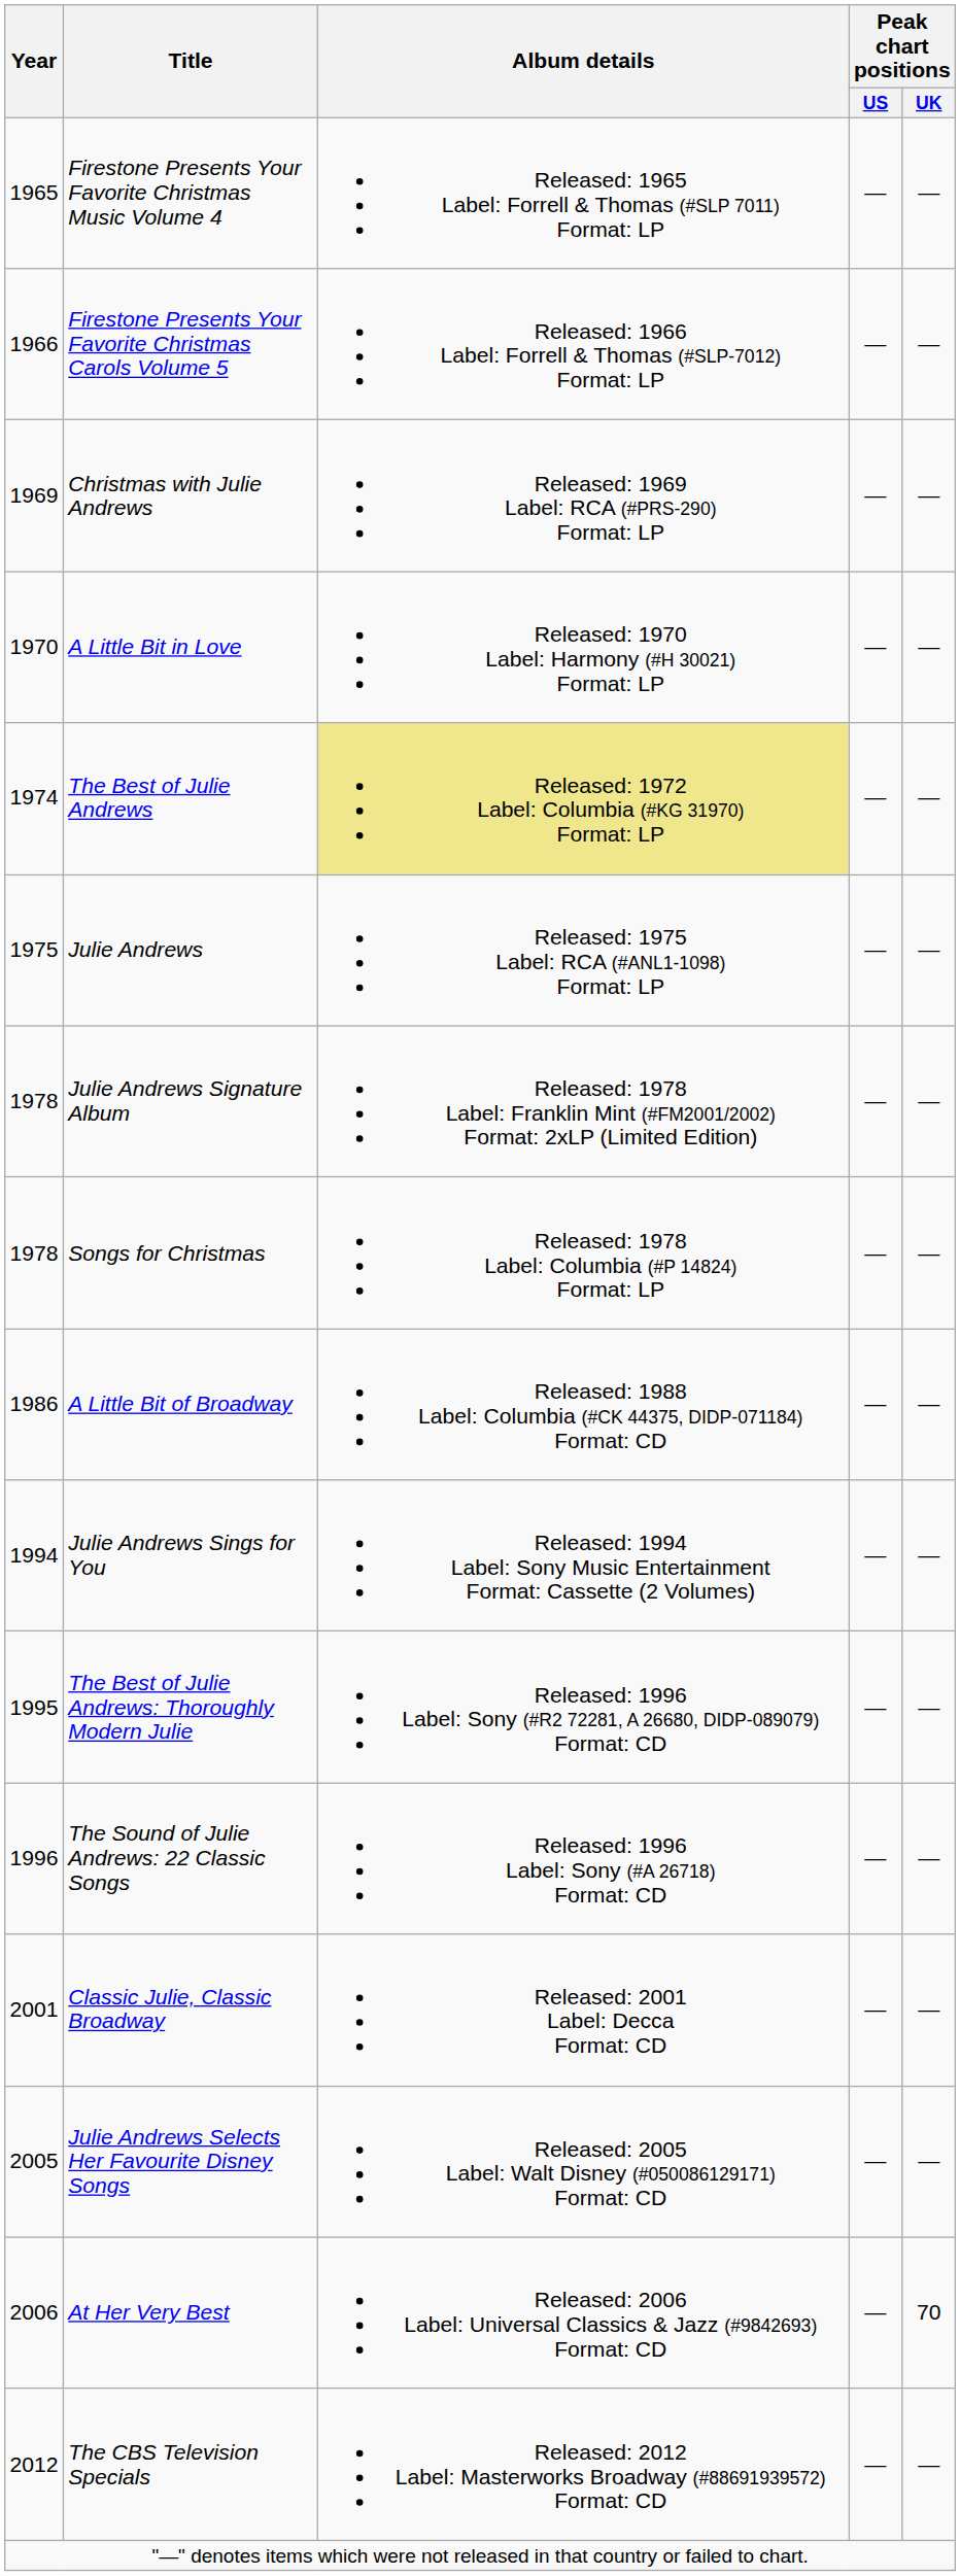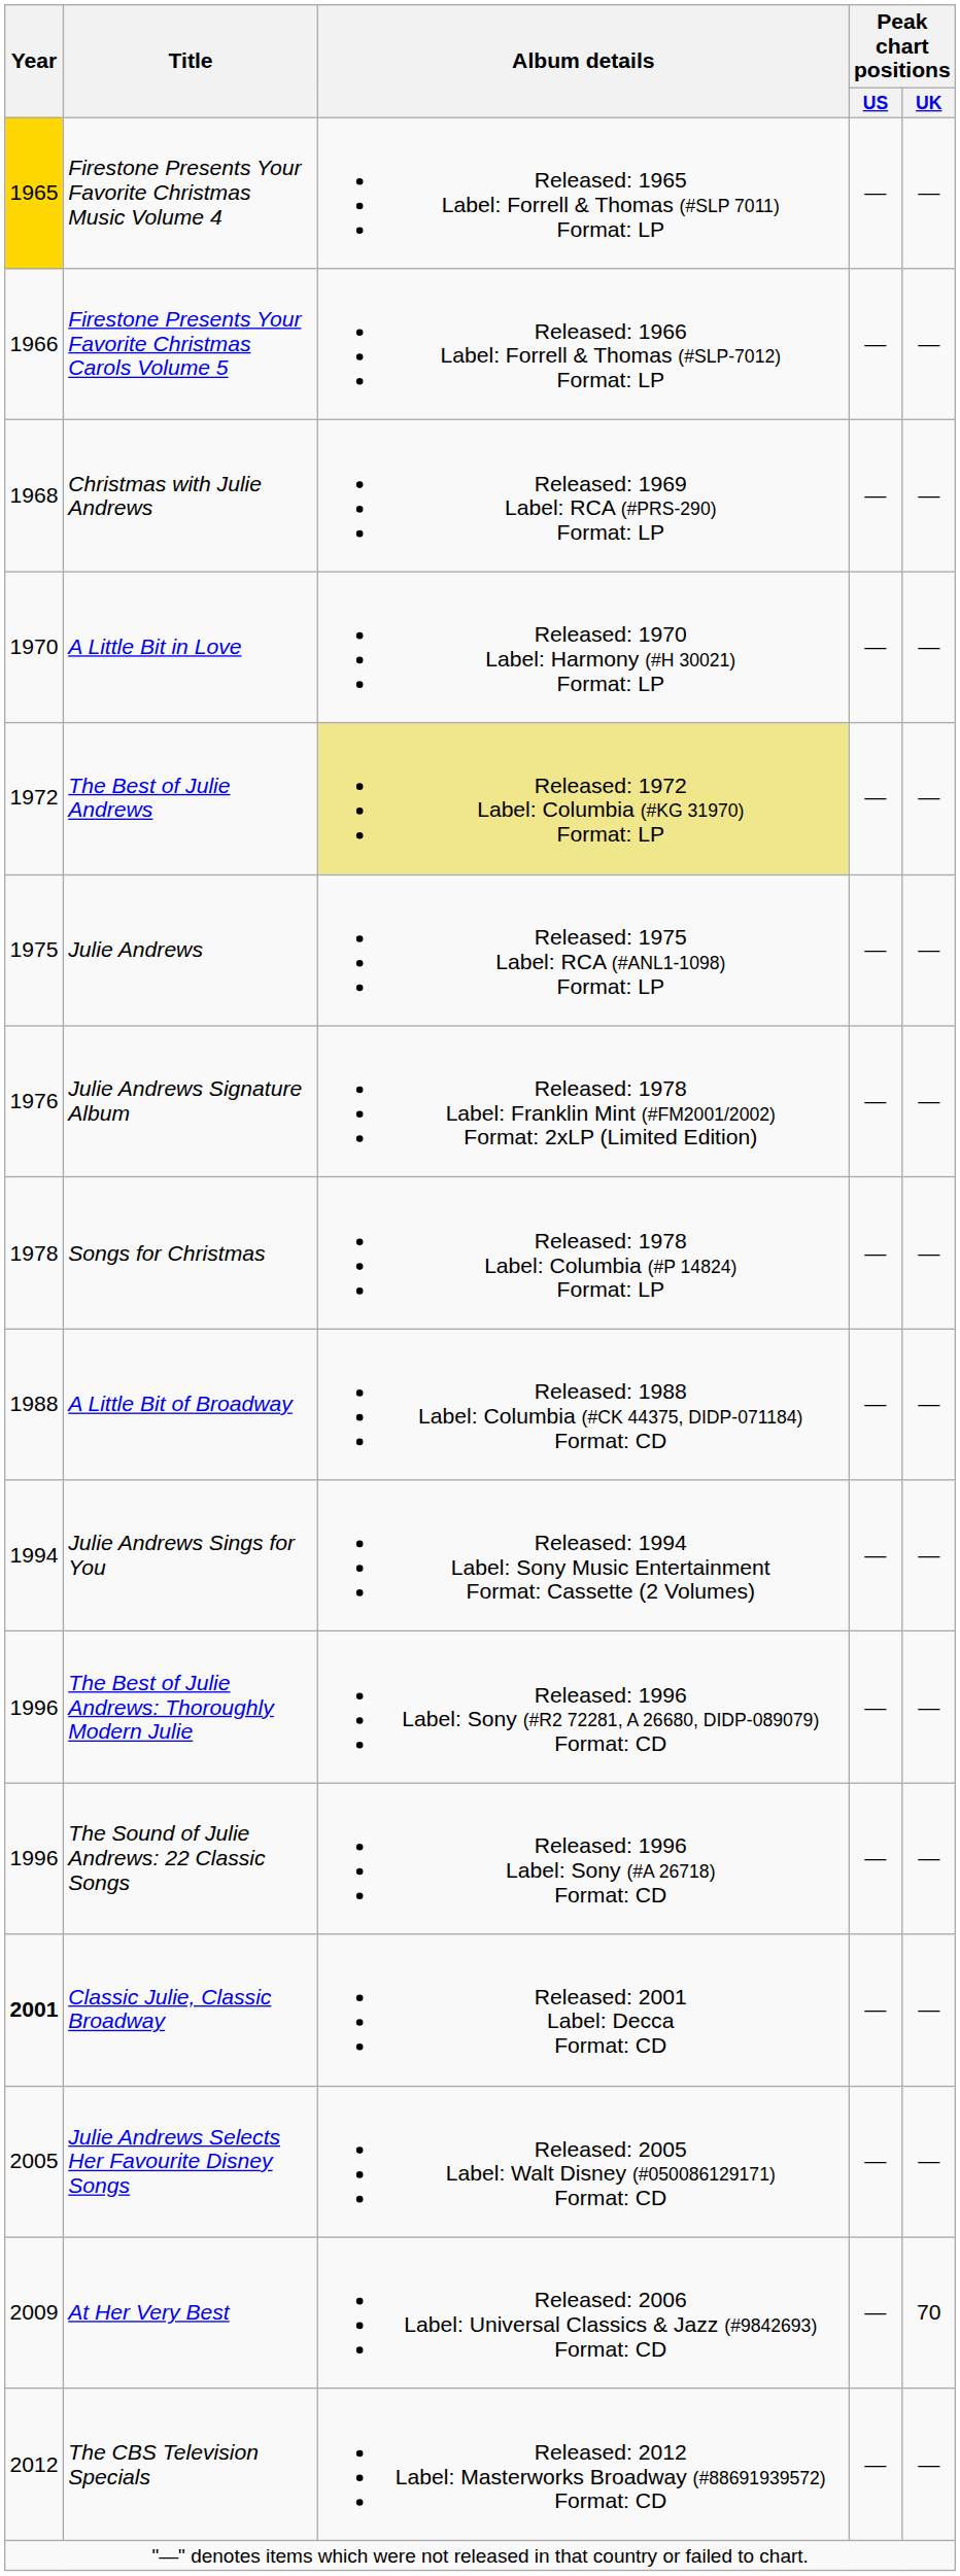Firestone Presents Your Favorite Christmas Music Volume 4 | Year: no background -> gold background
Christmas with Julie Andrews | Year: 1969 -> 1968
The Best of Julie Andrews | Year: 1974 -> 1972
Julie Andrews Signature Album | Year: 1978 -> 1976
A Little Bit of Broadway | Year: 1986 -> 1988
The Best of Julie Andrews: Thoroughly Modern Julie | Year: 1995 -> 1996
Classic Julie, Classic Broadway | Year: normal -> bold
At Her Very Best | Year: 2006 -> 2009
